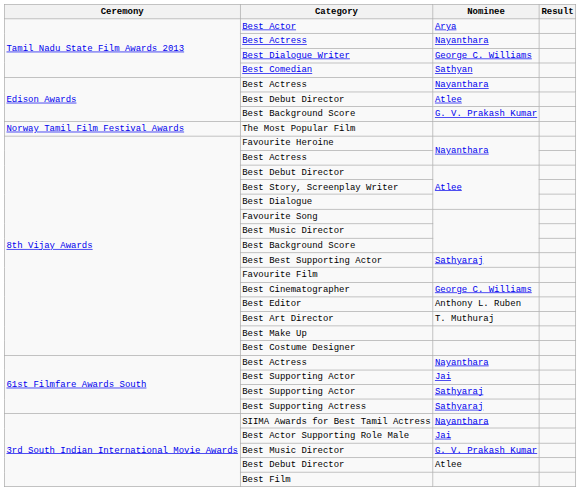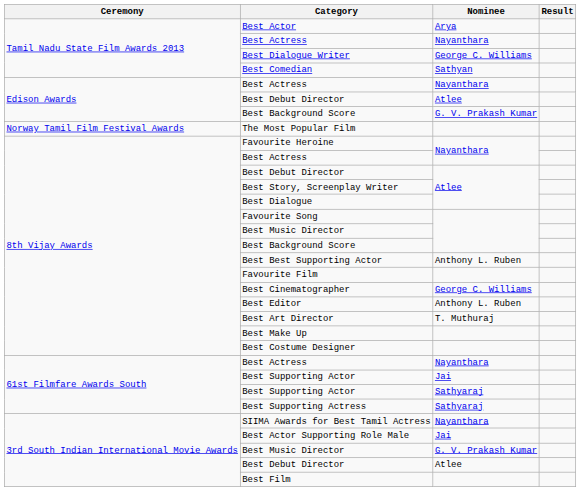Best Best Supporting Actor | Nominee: Sathyaraj -> Anthony L. Ruben
